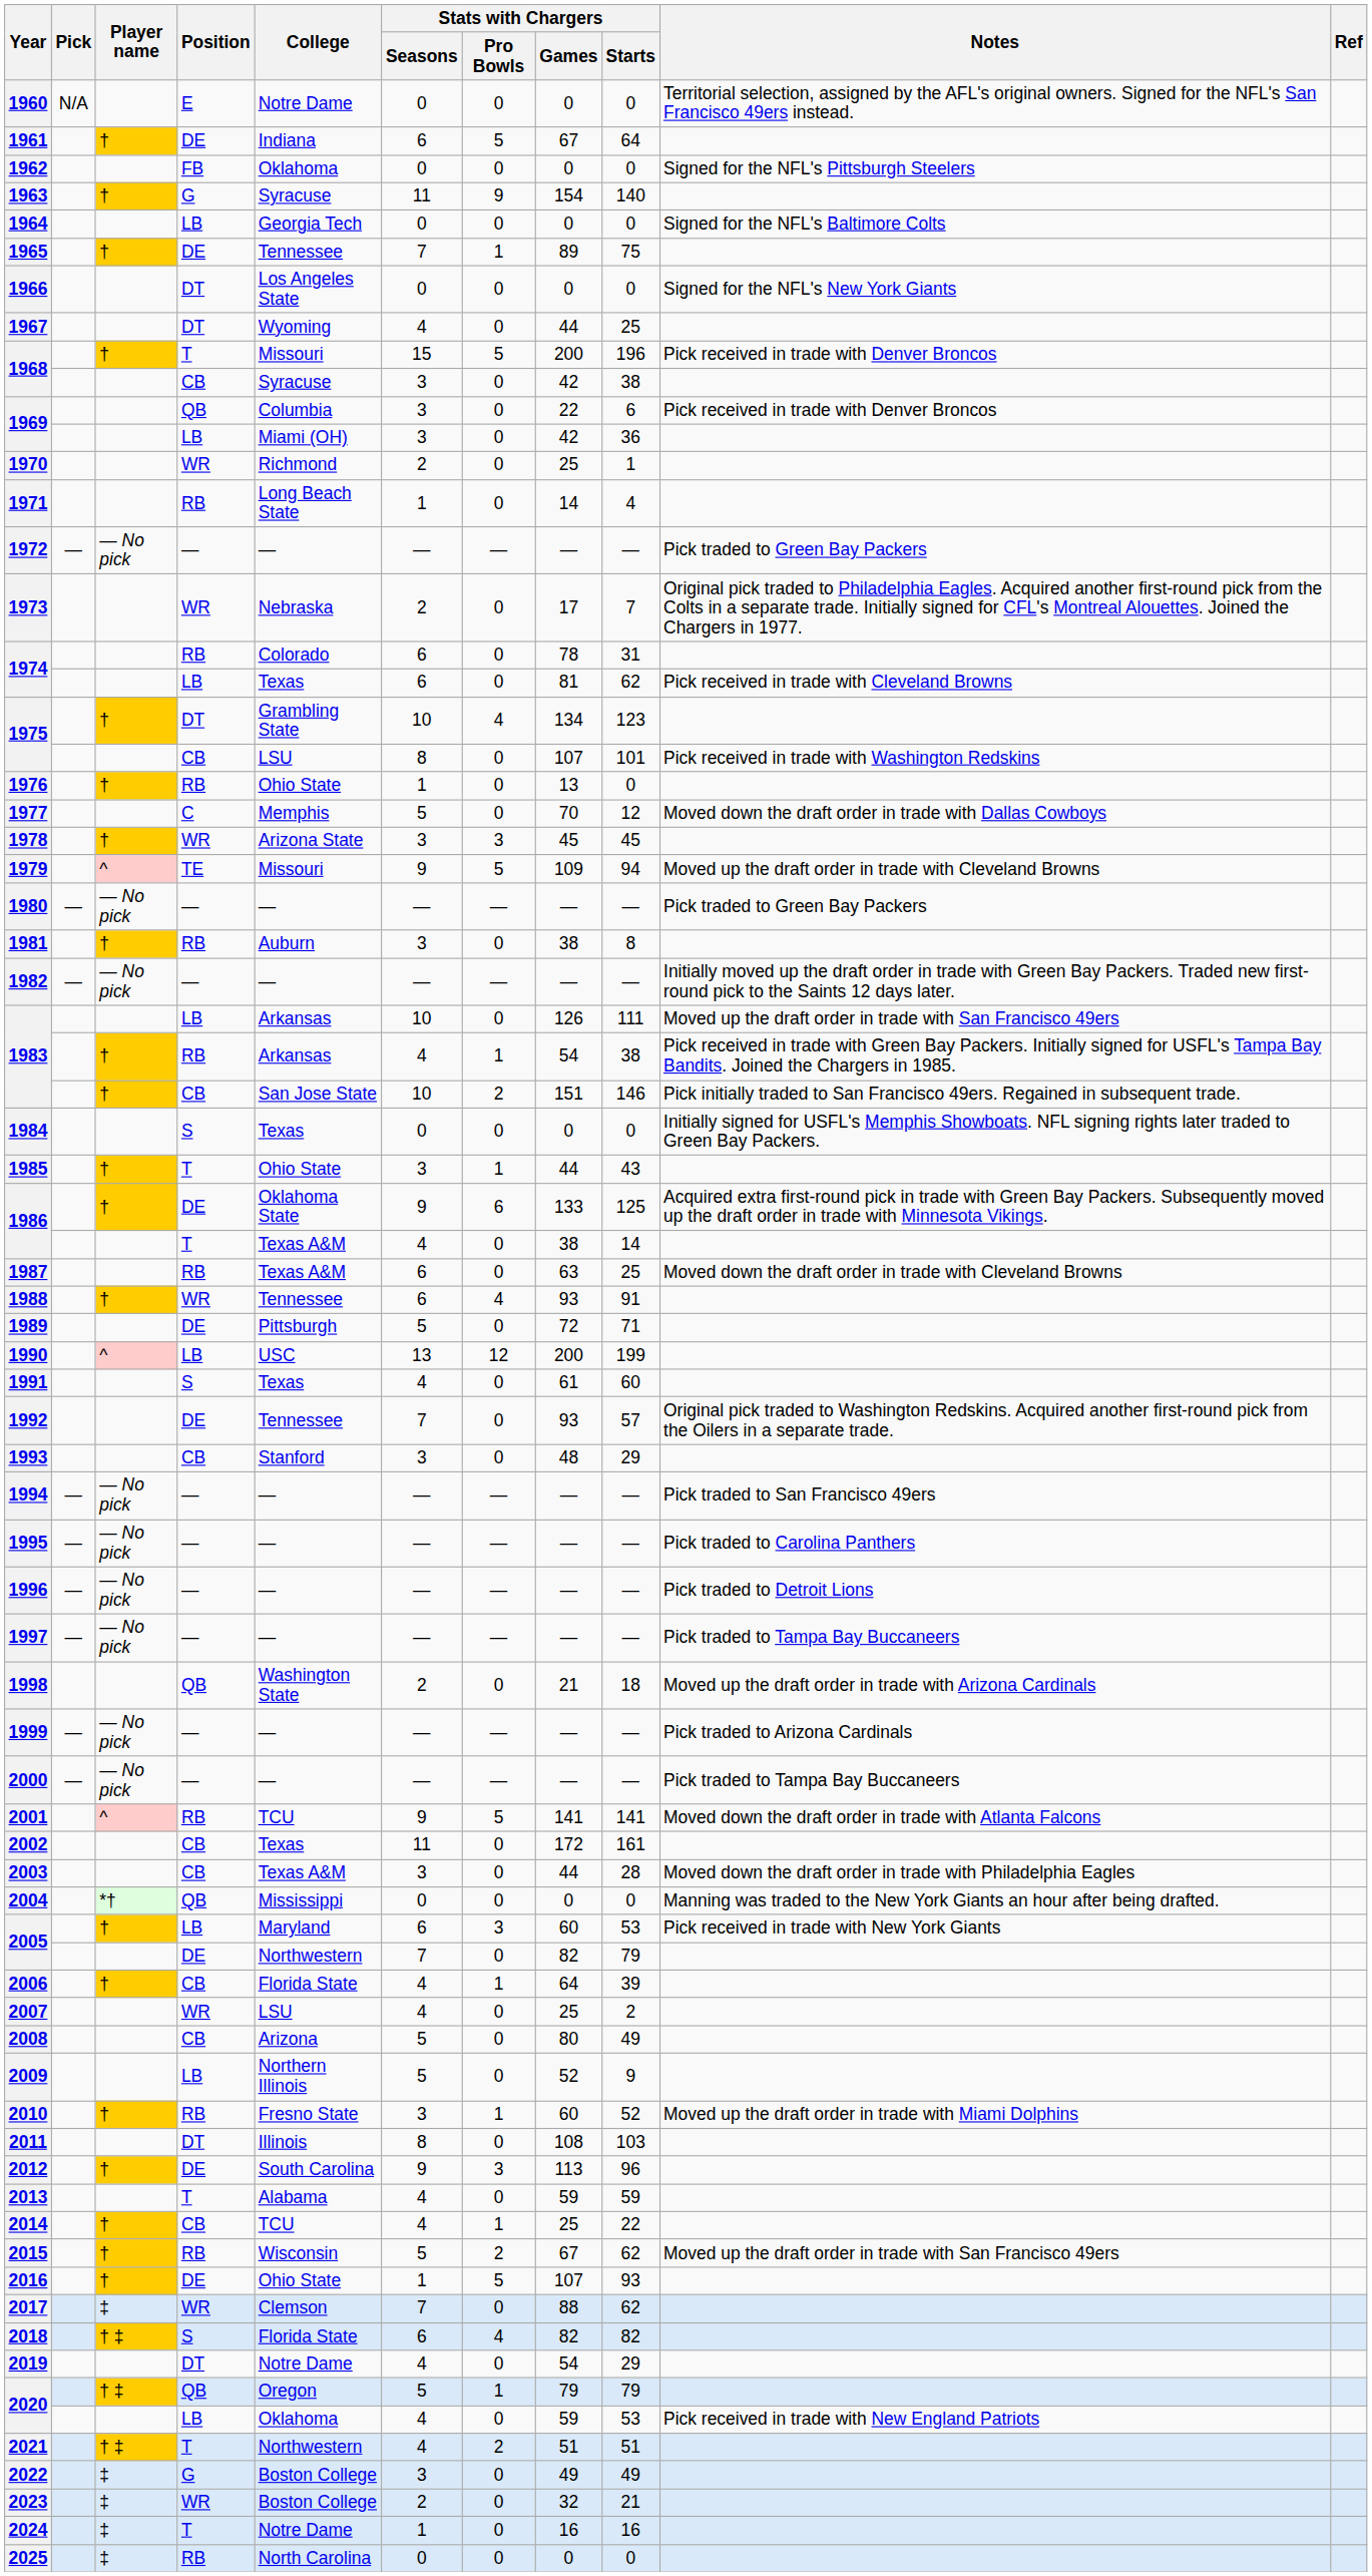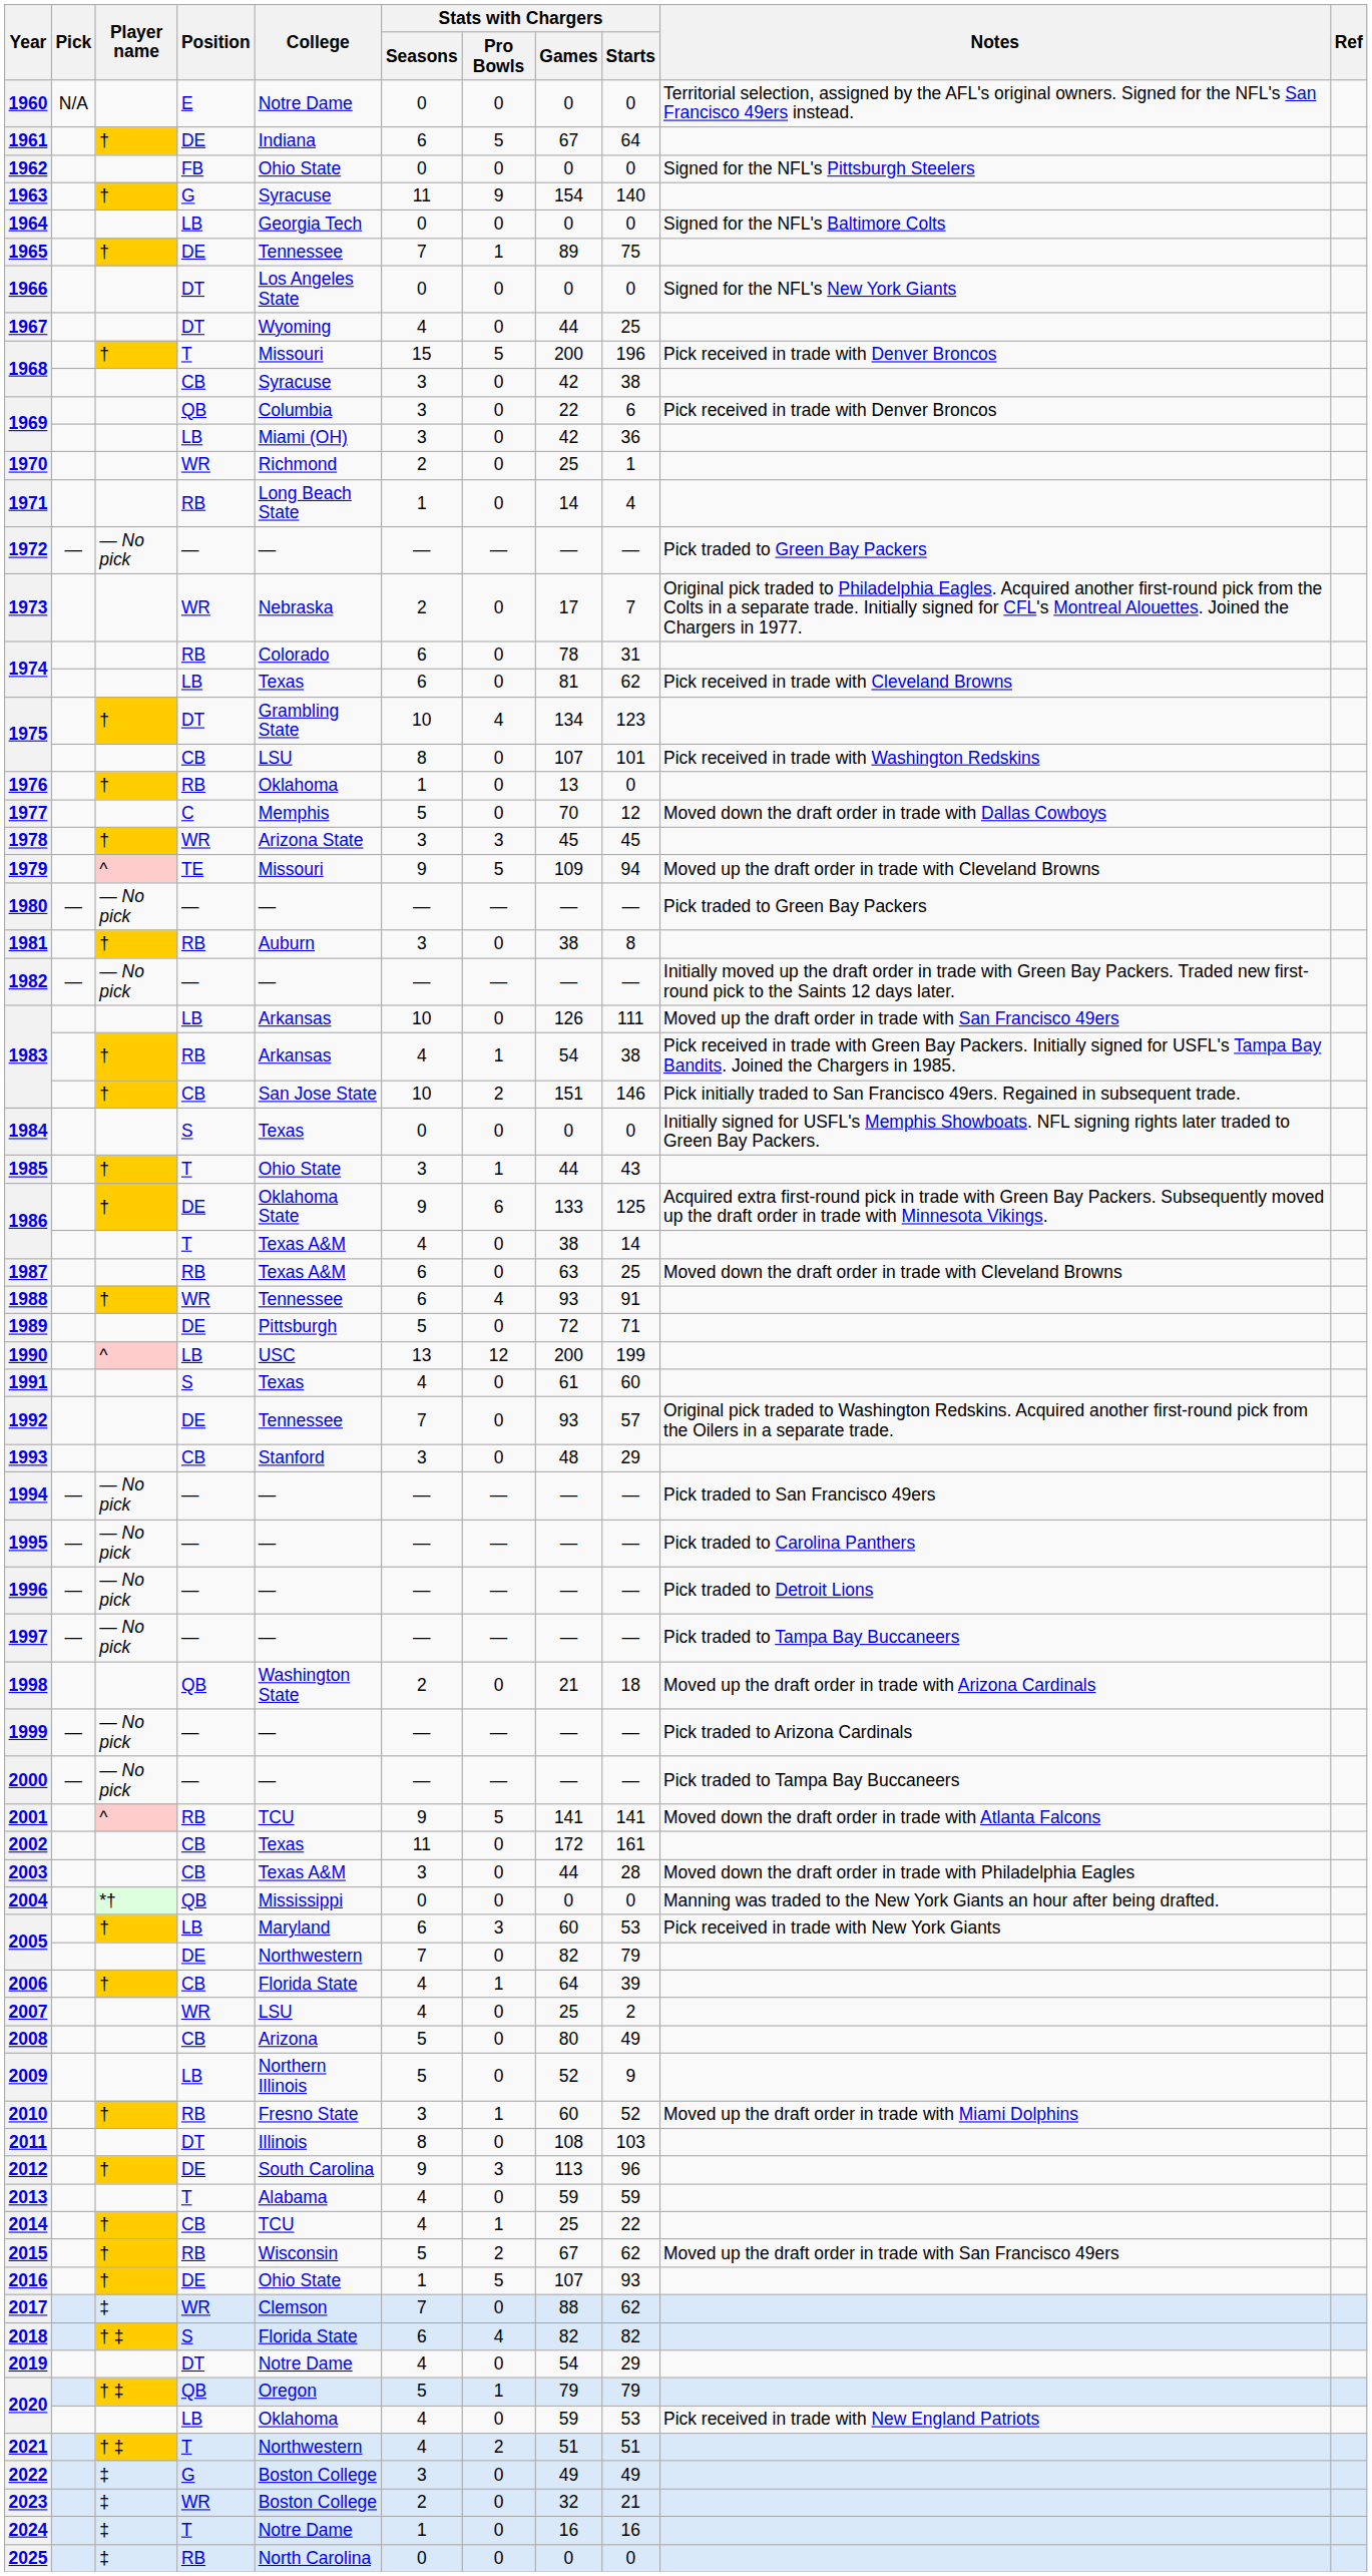1962 | College: Oklahoma -> Ohio State
1976 | College: Ohio State -> Oklahoma
